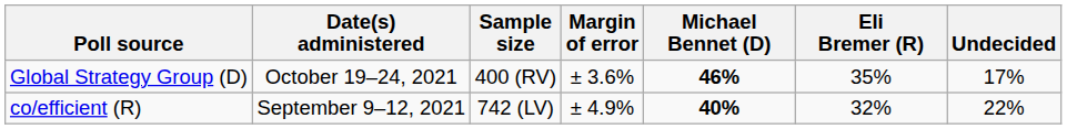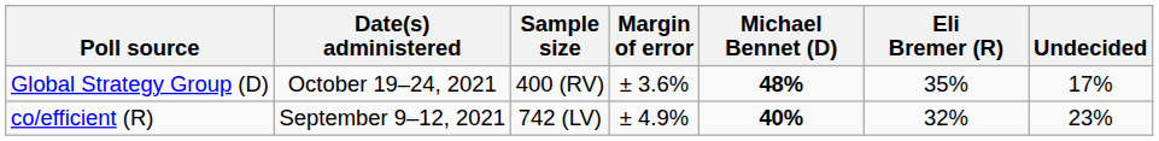Global Strategy Group (D) | Michael Bennet (D): 46% -> 48%
co/efficient (R) | Undecided: 22% -> 23%
